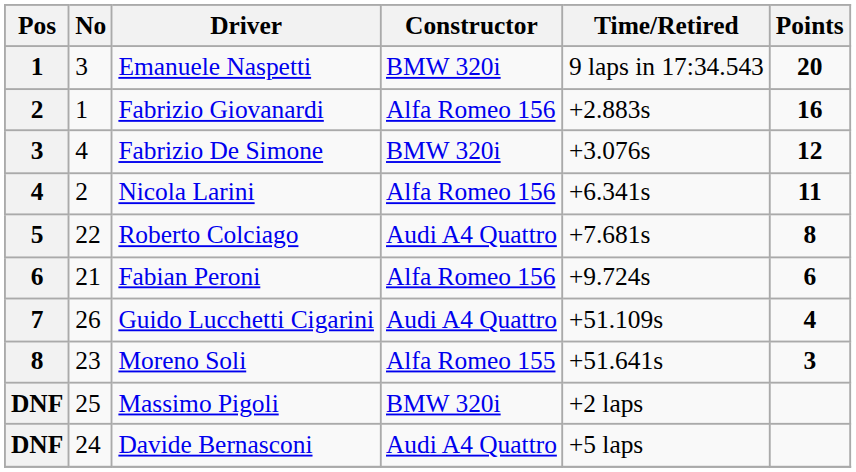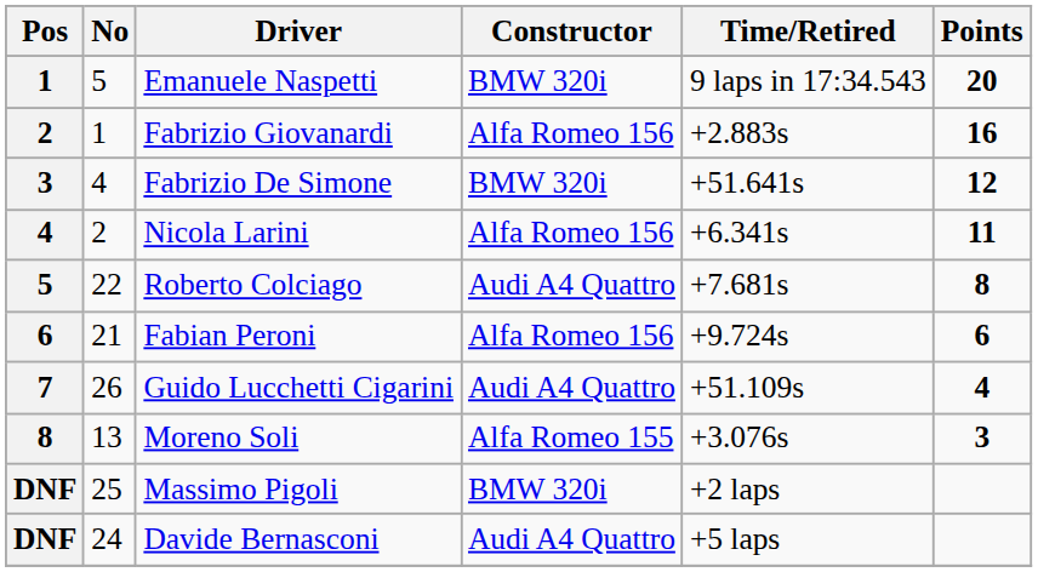Emanuele Naspetti | No: 3 -> 5
Fabrizio De Simone | Time/Retired: +3.076s -> +51.641s
Moreno Soli | No: 23 -> 13
Moreno Soli | Time/Retired: +51.641s -> +3.076s
